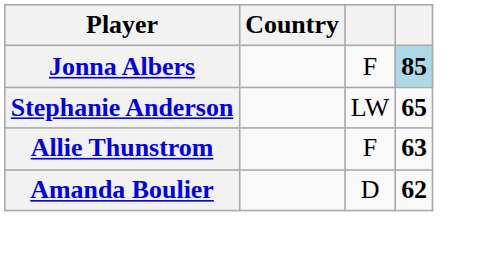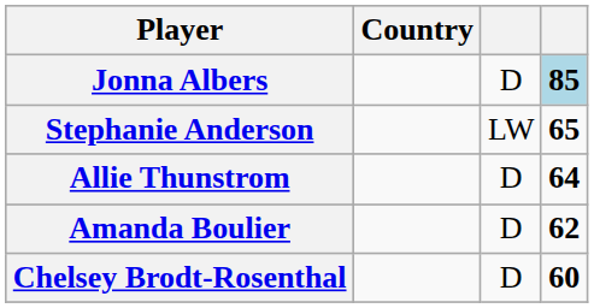Jonna Albers | column 3: F -> D
Allie Thunstrom | column 3: F -> D
Allie Thunstrom | column 4: 63 -> 64
+ row: Chelsey Brodt-Rosenthal | D | 60
